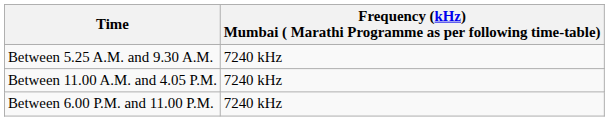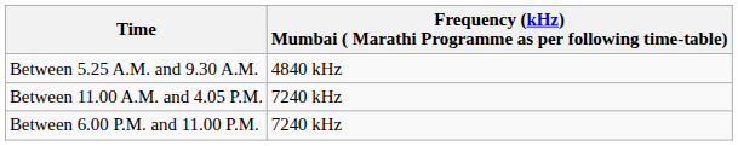Between 5.25 A.M. and 9.30 A.M. | column 2: 7240 kHz -> 4840 kHz
